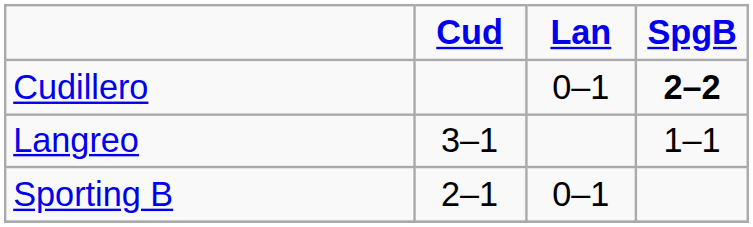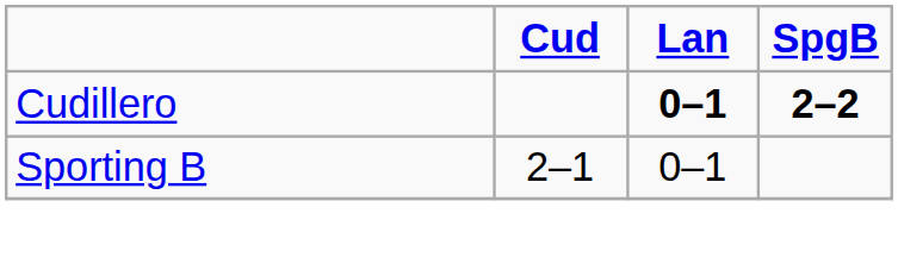Cudillero | Lan: normal -> bold
- row: Langreo | 3–1 | 1–1
